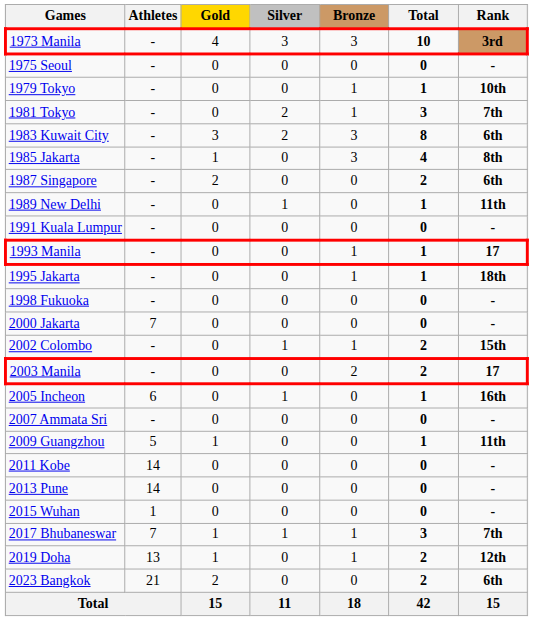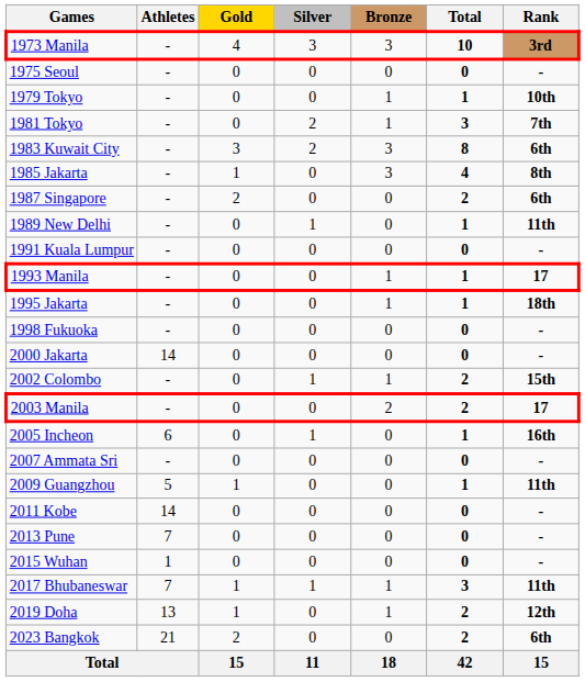2000 Jakarta | Athletes: 7 -> 14
2013 Pune | Athletes: 14 -> 7
2017 Bhubaneswar | Rank: 7th -> 11th
